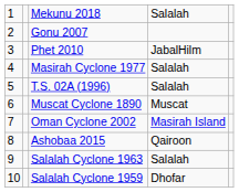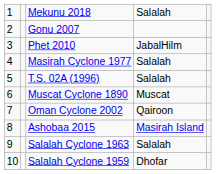Oman Cyclone 2002 | column 4: Masirah Island -> Qairoon
Ashobaa 2015 | column 4: Qairoon -> Masirah Island
